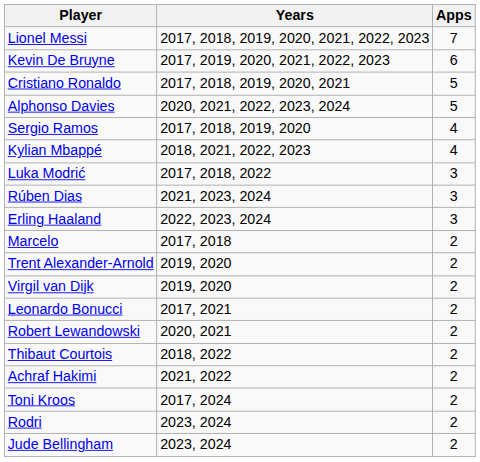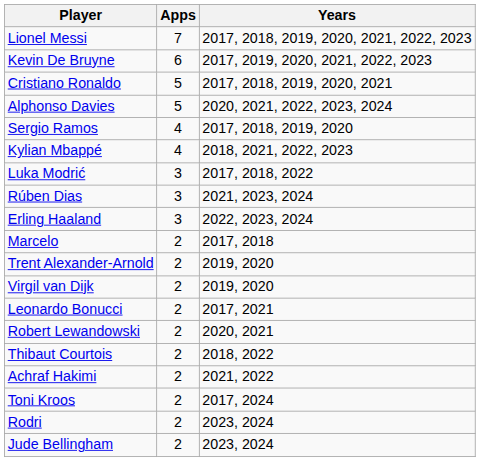columns swapped: Apps <-> Years
